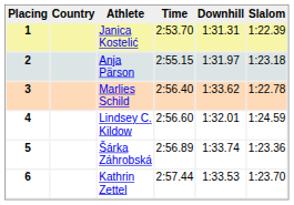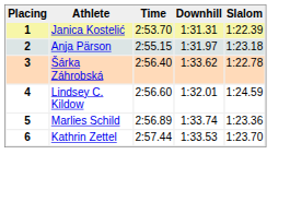- column: Country
3 | Athlete: Marlies Schild -> Šárka Záhrobská
5 | Athlete: Šárka Záhrobská -> Marlies Schild
